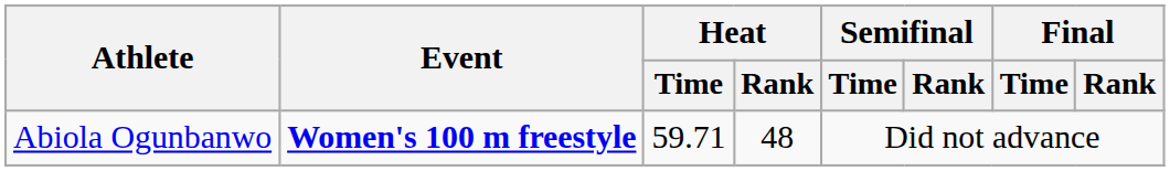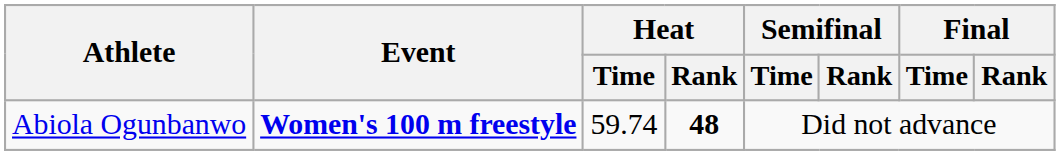Abiola Ogunbanwo | Heat / Time: 59.71 -> 59.74
Abiola Ogunbanwo | Heat / Rank: normal -> bold
